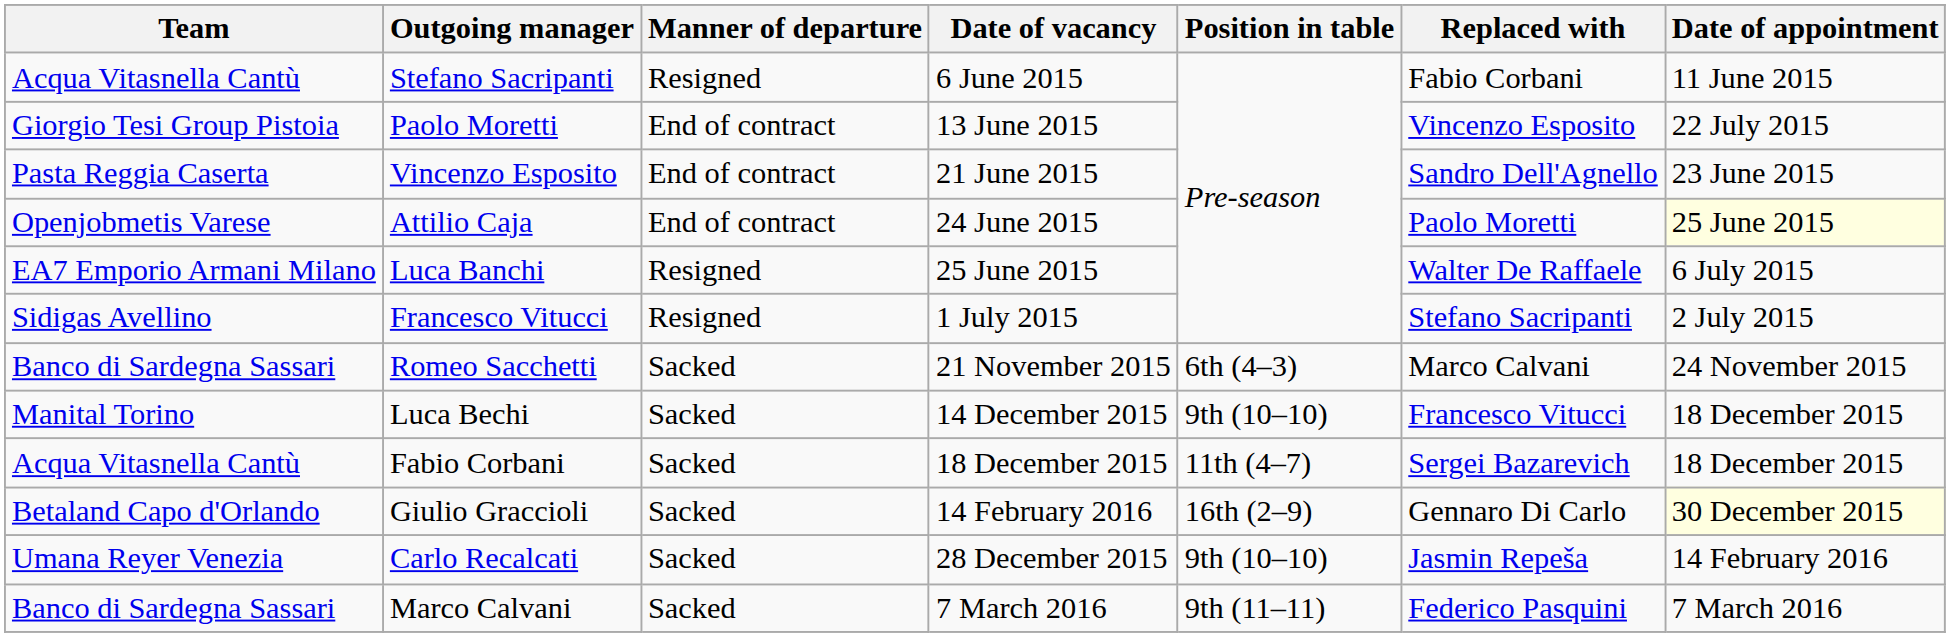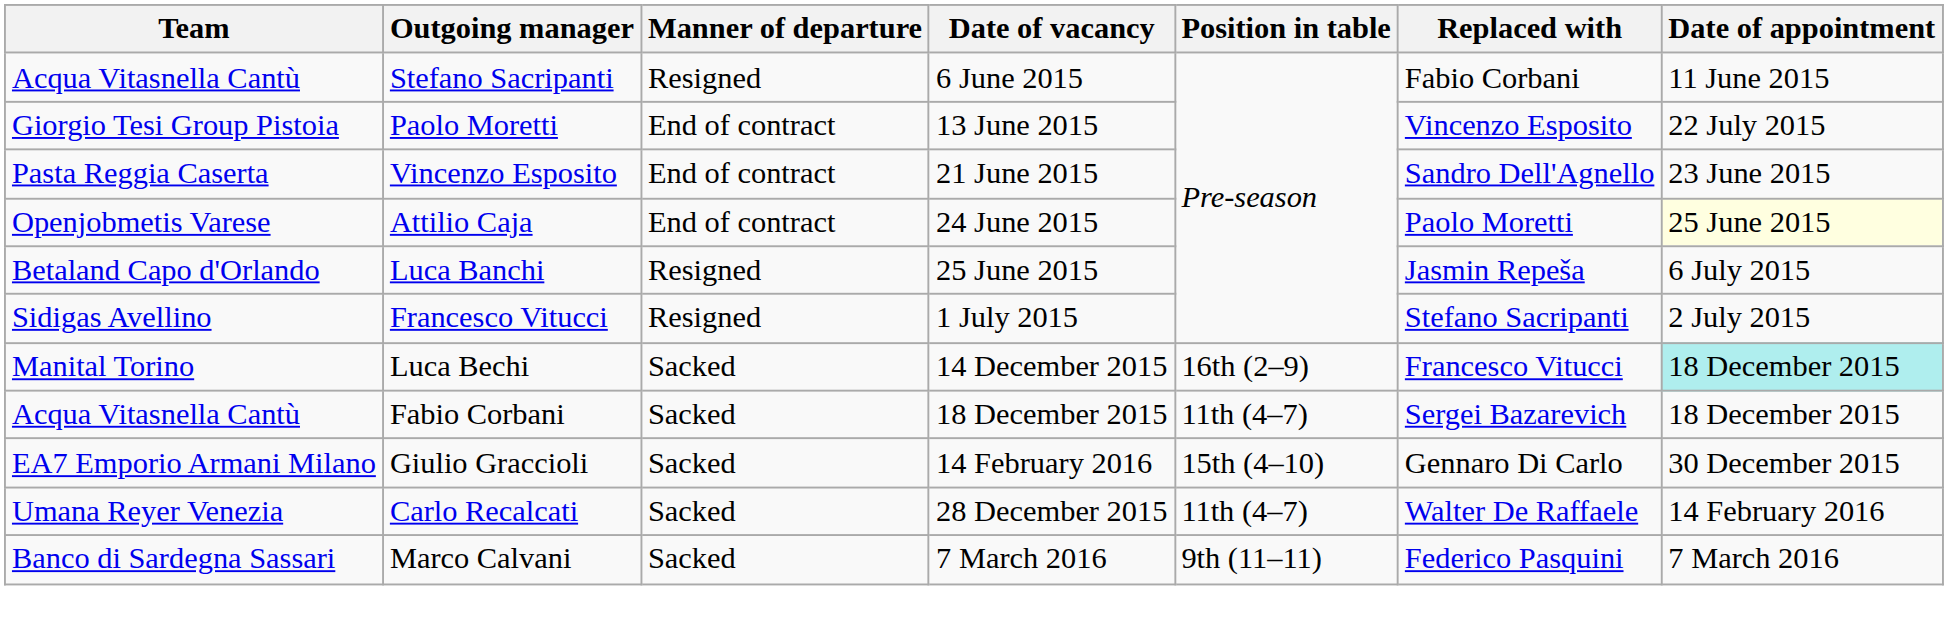Luca Banchi | Team: EA7 Emporio Armani Milano -> Betaland Capo d'Orlando
Luca Banchi | Replaced with: Walter De Raffaele -> Jasmin Repeša
- row: Banco di Sardegna Sassari | Romeo Sacchetti | Sacked | 21 November 2015 | 6th (4–3) | Marco Calvani | 24 November 2015
Luca Bechi | Position in table: 9th (10–10) -> 16th (2–9)
Luca Bechi | Date of appointment: no background -> paleturquoise background
Giulio Graccioli | Team: Betaland Capo d'Orlando -> EA7 Emporio Armani Milano
Giulio Graccioli | Position in table: 16th (2–9) -> 15th (4–10)
Giulio Graccioli | Date of appointment: lightyellow background -> no background
Carlo Recalcati | Position in table: 9th (10–10) -> 11th (4–7)
Carlo Recalcati | Replaced with: Jasmin Repeša -> Walter De Raffaele
